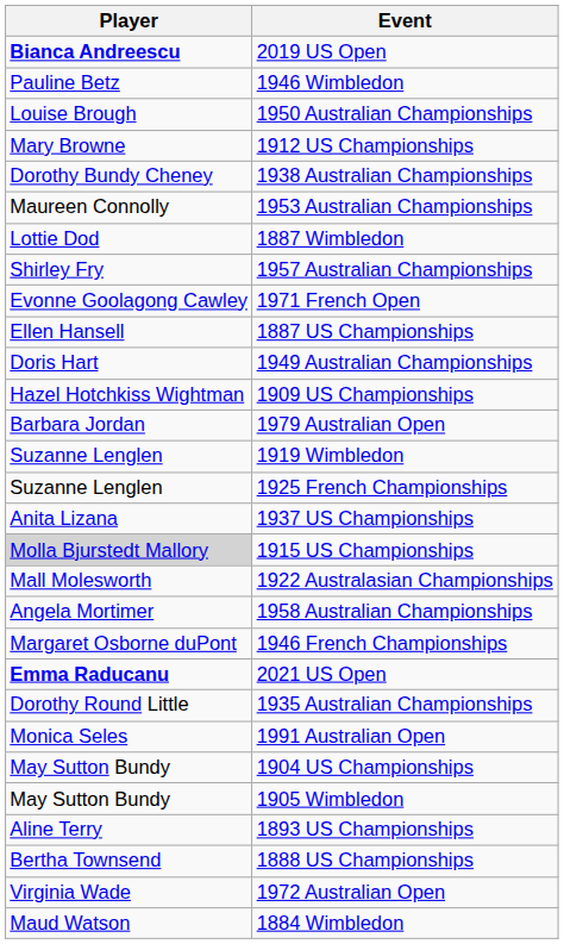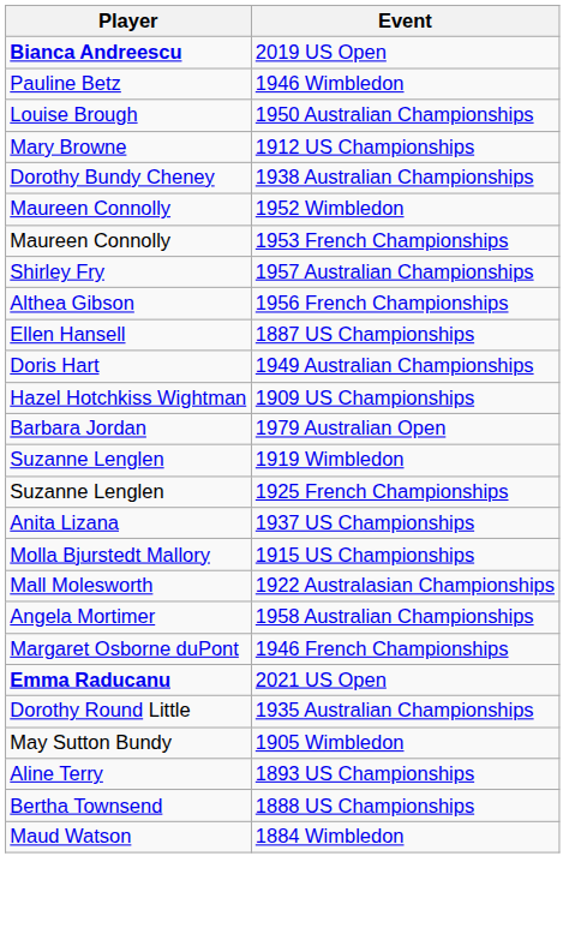+ row: Maureen Connolly | 1952 Wimbledon
- row: Maureen Connolly | 1953 Australian Championships
+ row: Maureen Connolly | 1953 French Championships
- row: Lottie Dod | 1887 Wimbledon
+ row: Althea Gibson | 1956 French Championships
- row: Evonne Goolagong Cawley | 1971 French Open
1915 US Championships | Player: lightgrey background -> no background
- row: Monica Seles | 1991 Australian Open
- row: May Sutton Bundy | 1904 US Championships
- row: Virginia Wade | 1972 Australian Open
